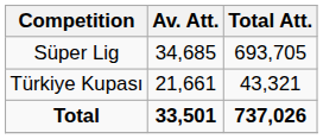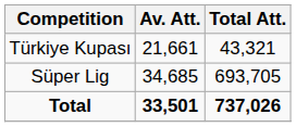rows swapped: Süper Lig <-> Türkiye Kupası
